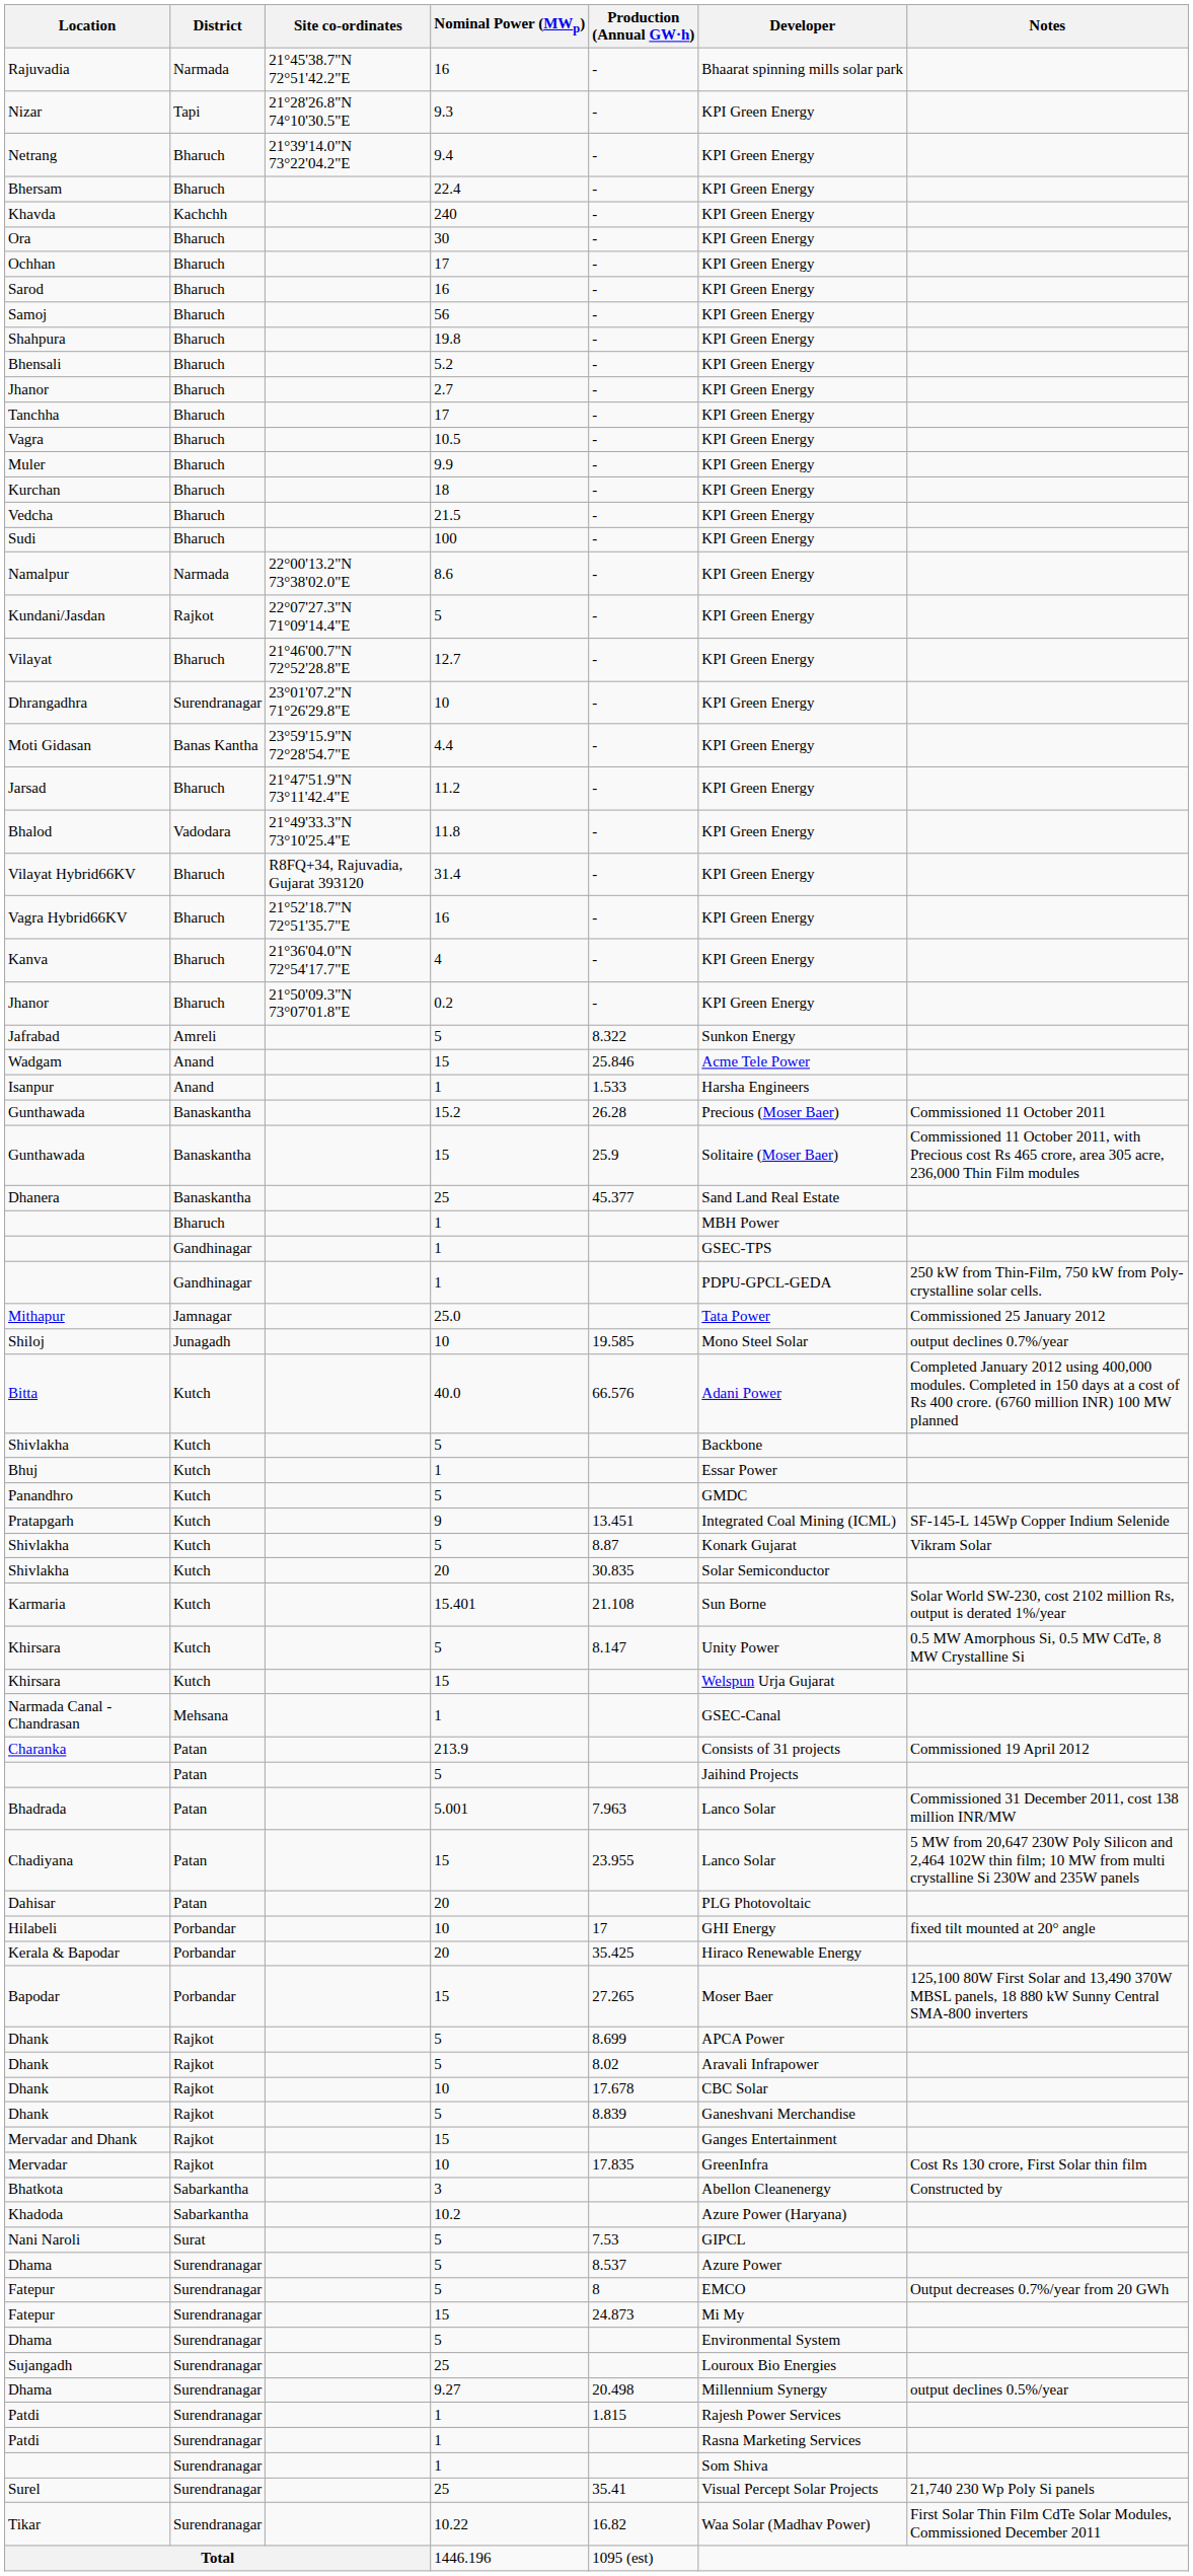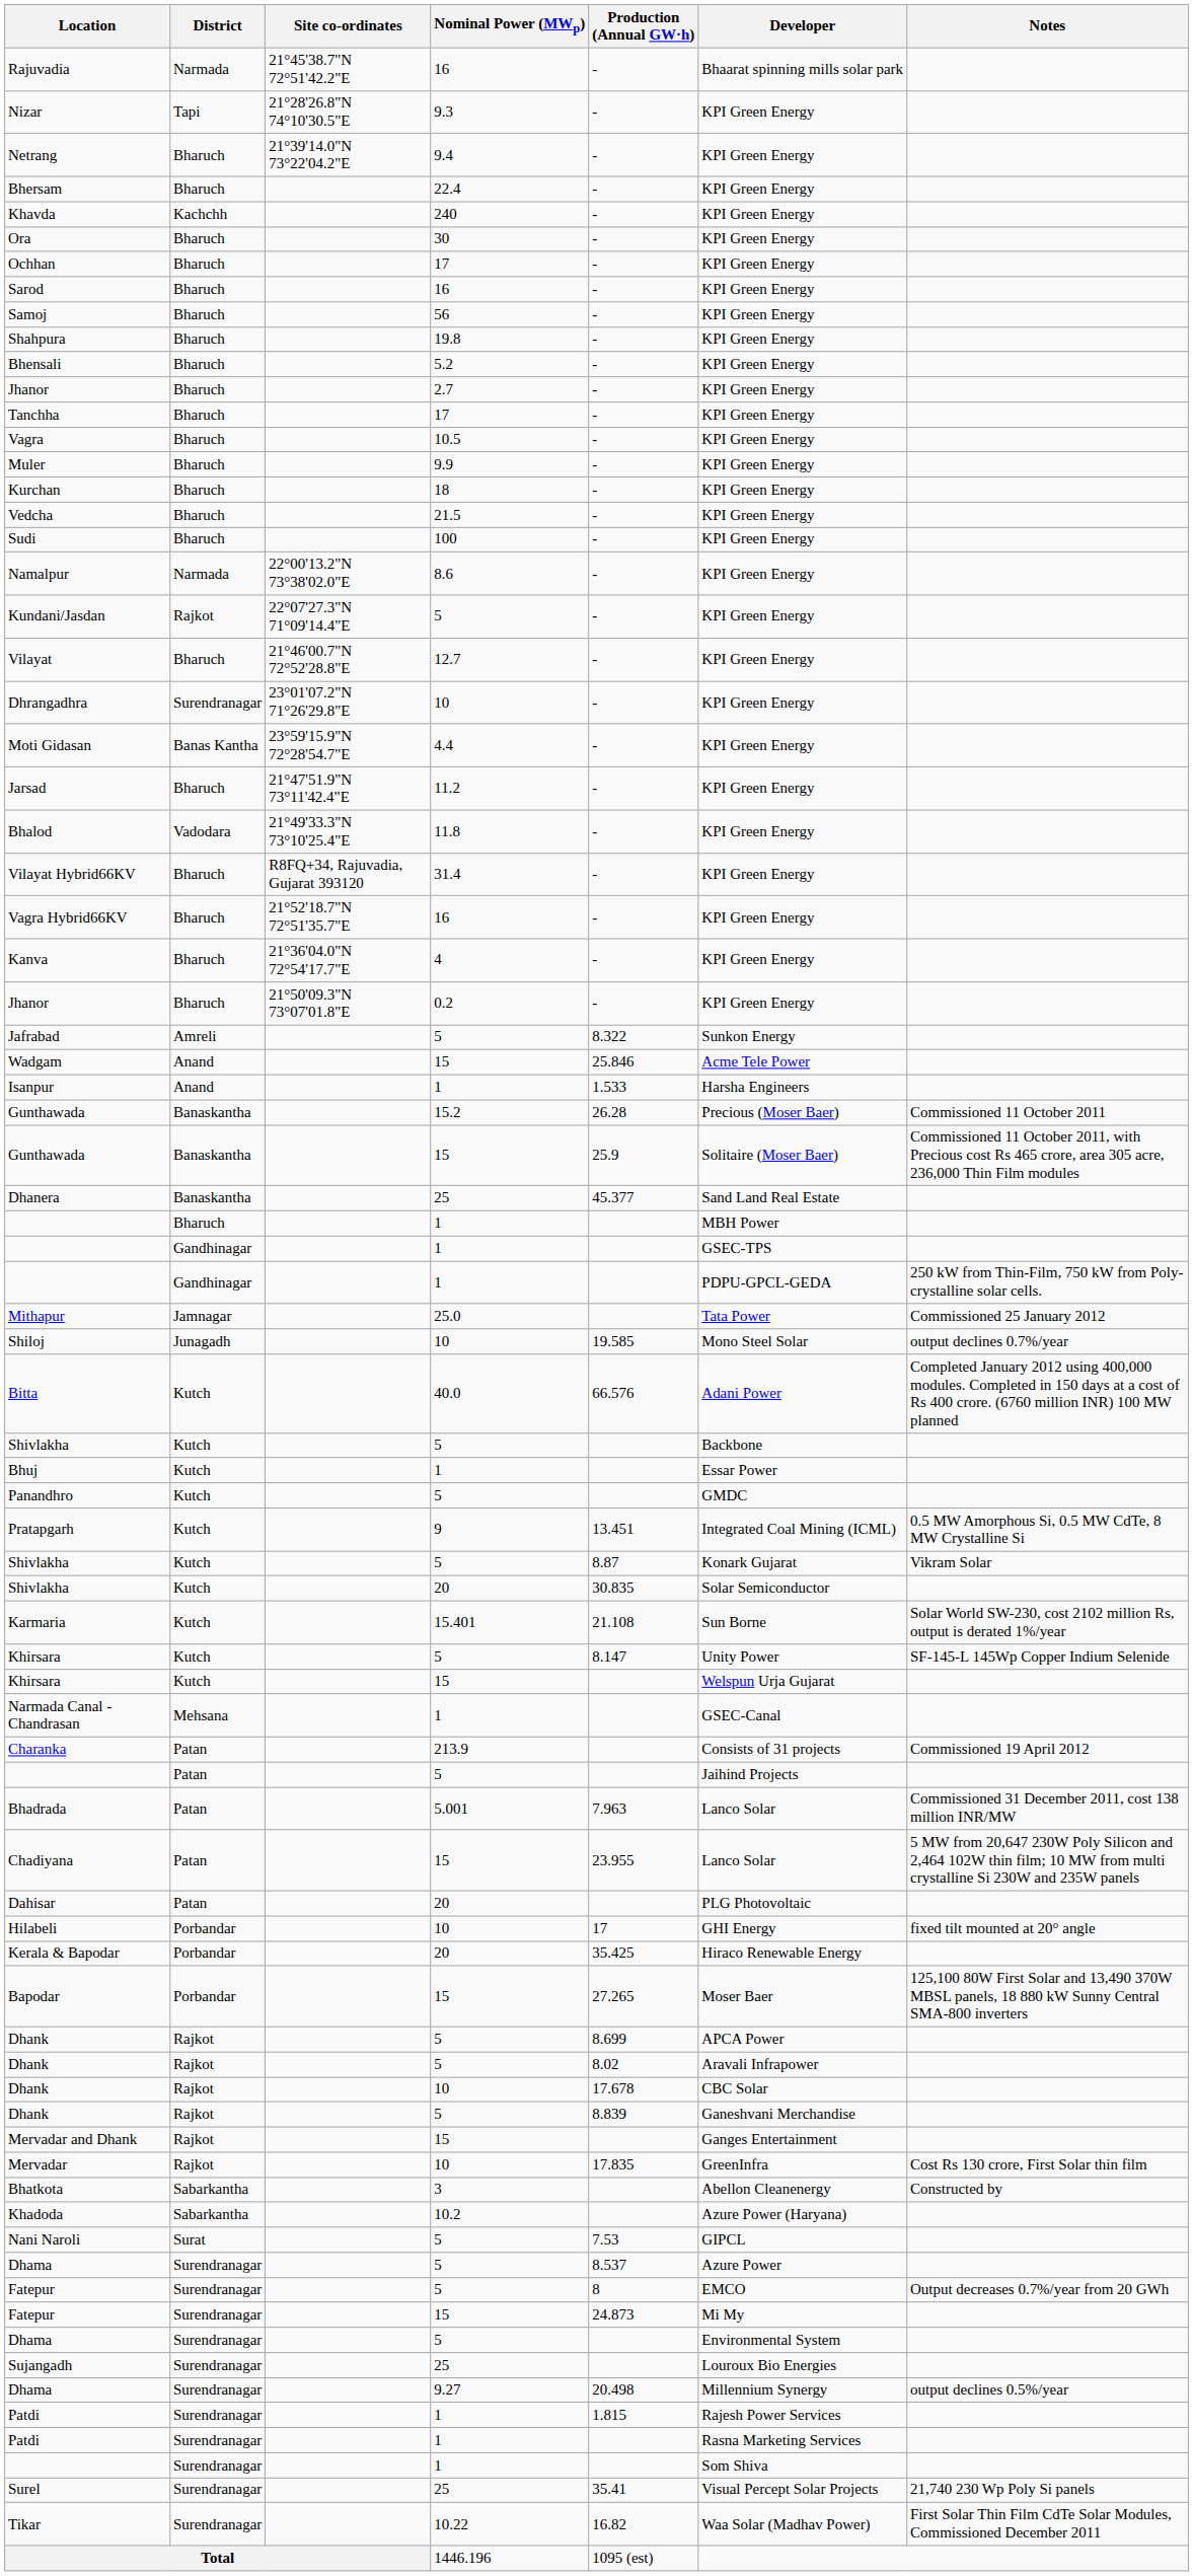Pratapgarh | Notes: SF-145-L 145Wp Copper Indium Selenide -> 0.5 MW Amorphous Si, 0.5 MW CdTe, 8 MW Crystalline Si
Khirsara / 5 | Notes: 0.5 MW Amorphous Si, 0.5 MW CdTe, 8 MW Crystalline Si -> SF-145-L 145Wp Copper Indium Selenide
